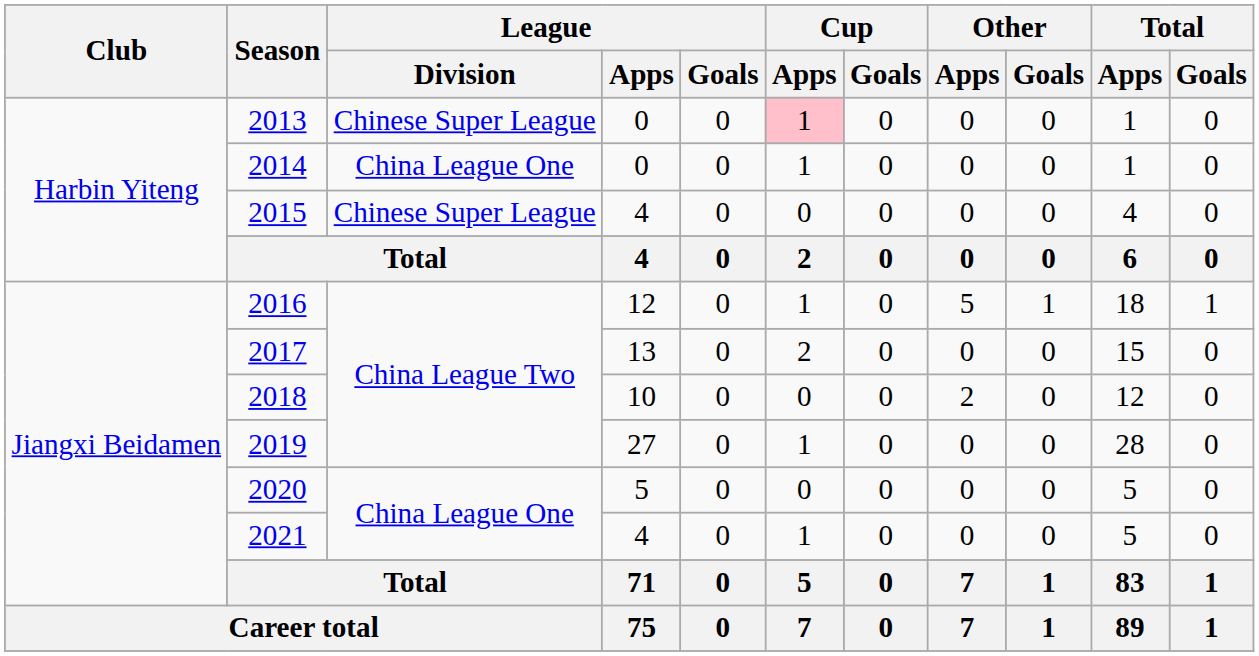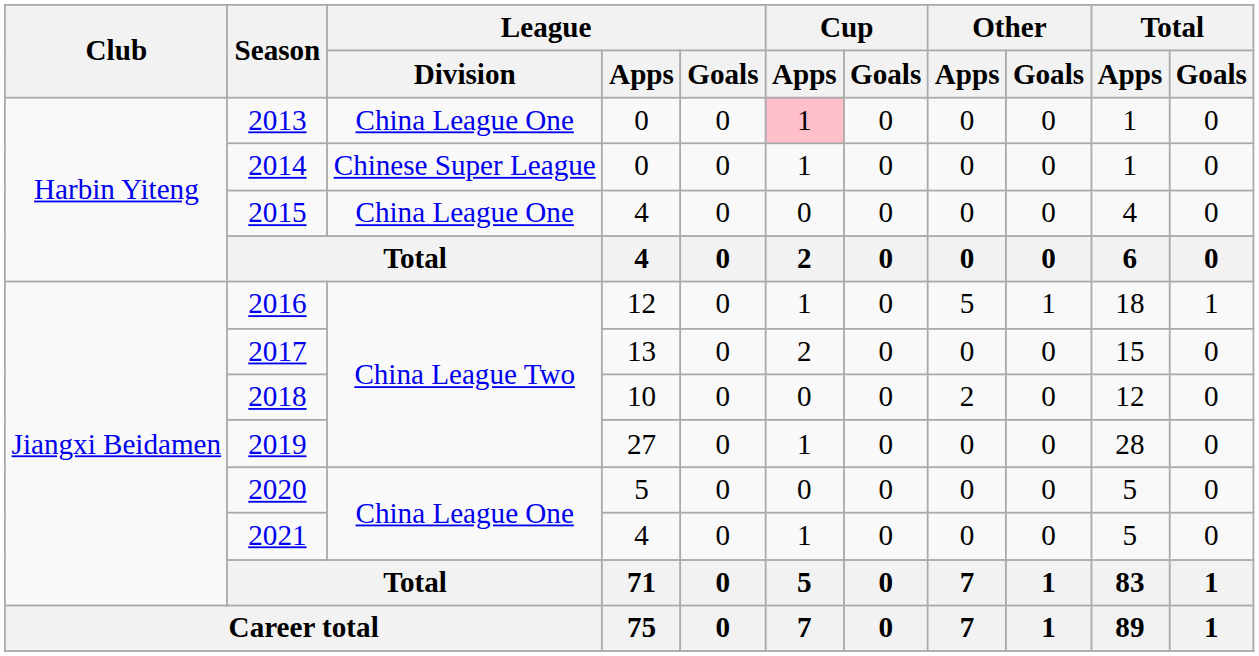2013 | League / Division: Chinese Super League -> China League One
2014 | League / Division: China League One -> Chinese Super League
2015 | League / Division: Chinese Super League -> China League One
